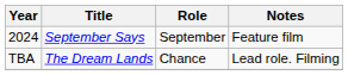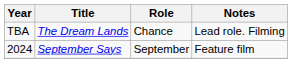rows swapped: 2024 <-> TBA
